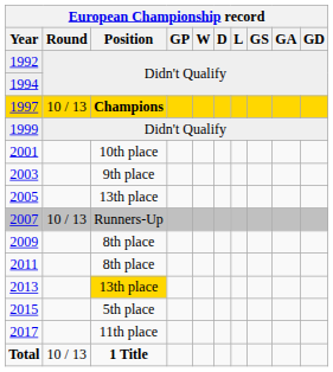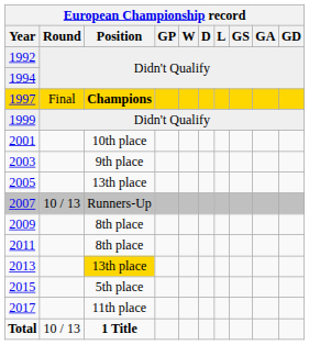1997 | European Championship record / Round: 10 / 13 -> Final
